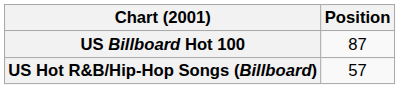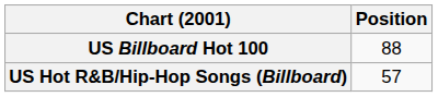US Billboard Hot 100 | Position: 87 -> 88
